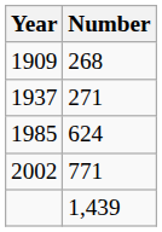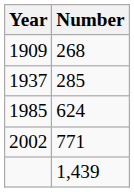1937 | Number: 271 -> 285
